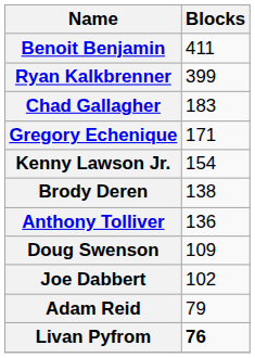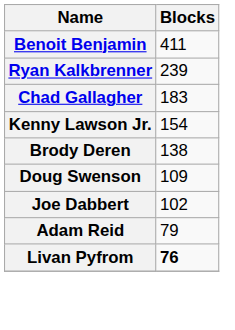Ryan Kalkbrenner | Blocks: 399 -> 239
- row: Gregory Echenique | 171
- row: Anthony Tolliver | 136
